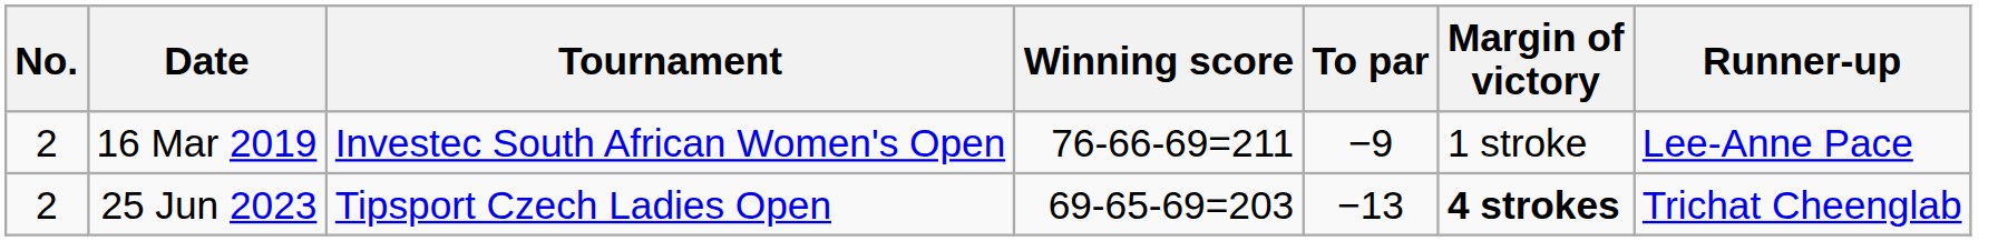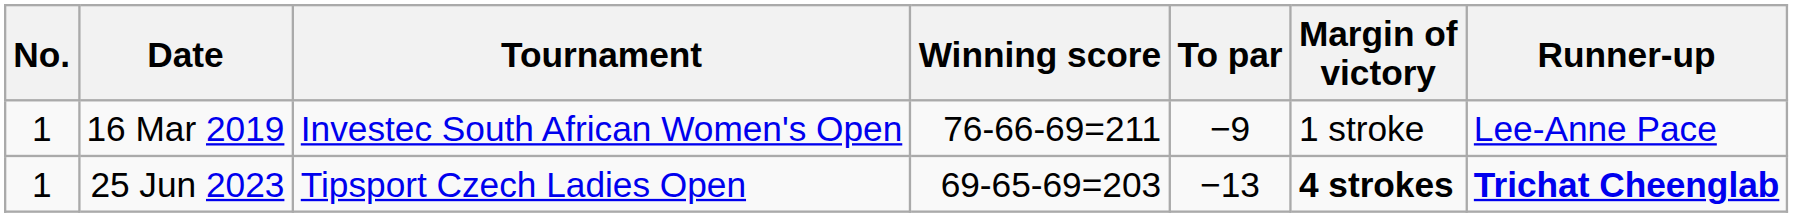16 Mar 2019 | No.: 2 -> 1
25 Jun 2023 | No.: 2 -> 1
25 Jun 2023 | Runner-up: normal -> bold
